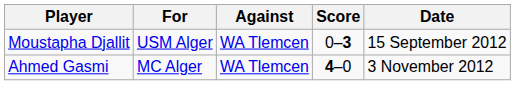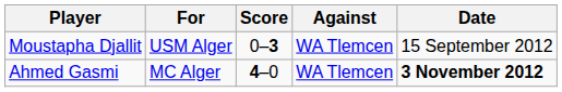columns swapped: Against <-> Score
Ahmed Gasmi | Date: normal -> bold
